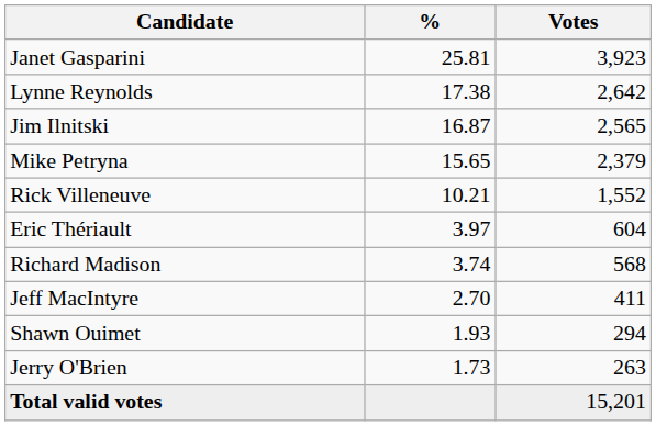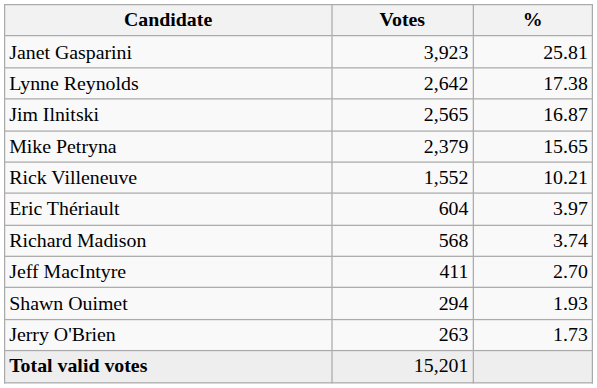columns swapped: Votes <-> %
